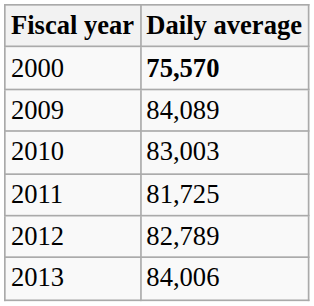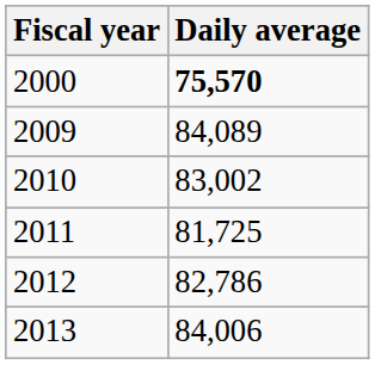2010 | Daily average: 83,003 -> 83,002
2012 | Daily average: 82,789 -> 82,786
